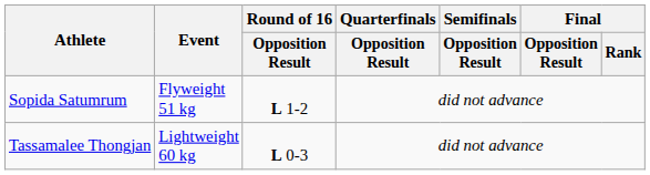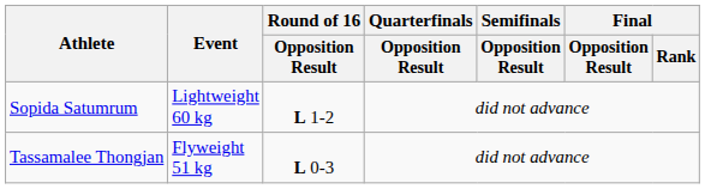Sopida Satumrum | Event: Flyweight 51 kg -> Lightweight 60 kg
Tassamalee Thongjan | Event: Lightweight 60 kg -> Flyweight 51 kg
